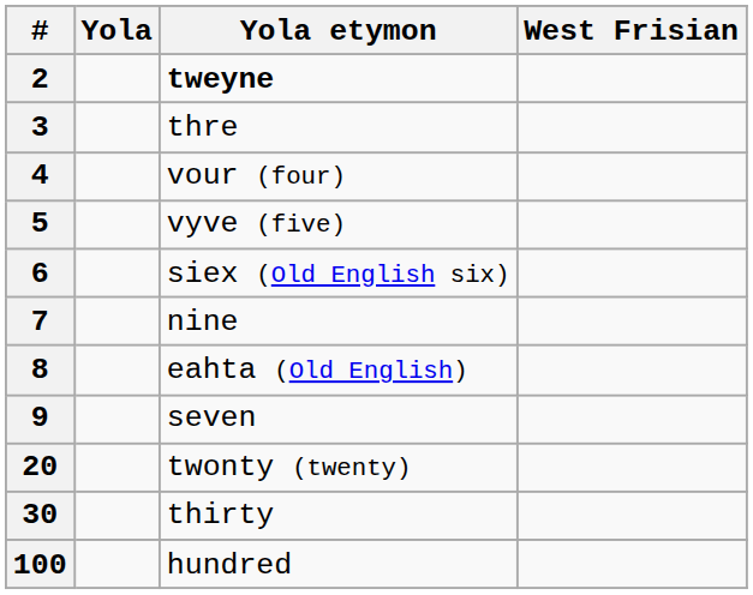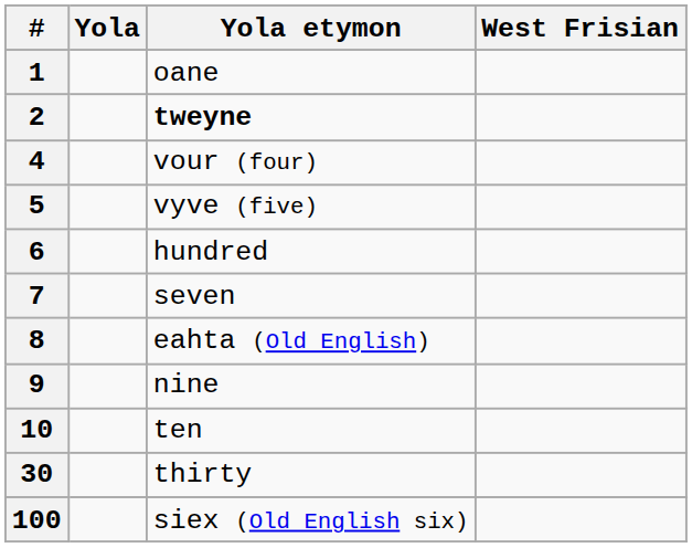+ row: 1 | oane
- row: 3 | thre
6 | Yola etymon: siex (Old English six) -> hundred
7 | Yola etymon: nine -> seven
9 | Yola etymon: seven -> nine
+ row: 10 | ten
- row: 20 | twonty (twenty)
100 | Yola etymon: hundred -> siex (Old English six)
